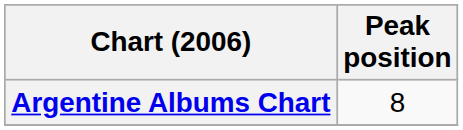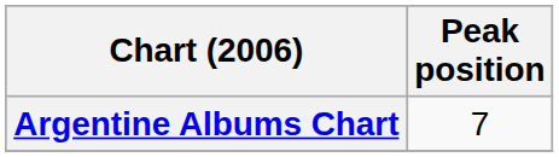Argentine Albums Chart | Peak position: 8 -> 7
